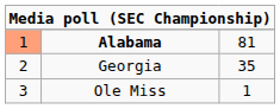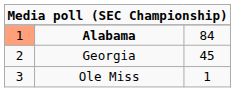Alabama | column 3: 81 -> 84
Georgia | column 3: 35 -> 45
